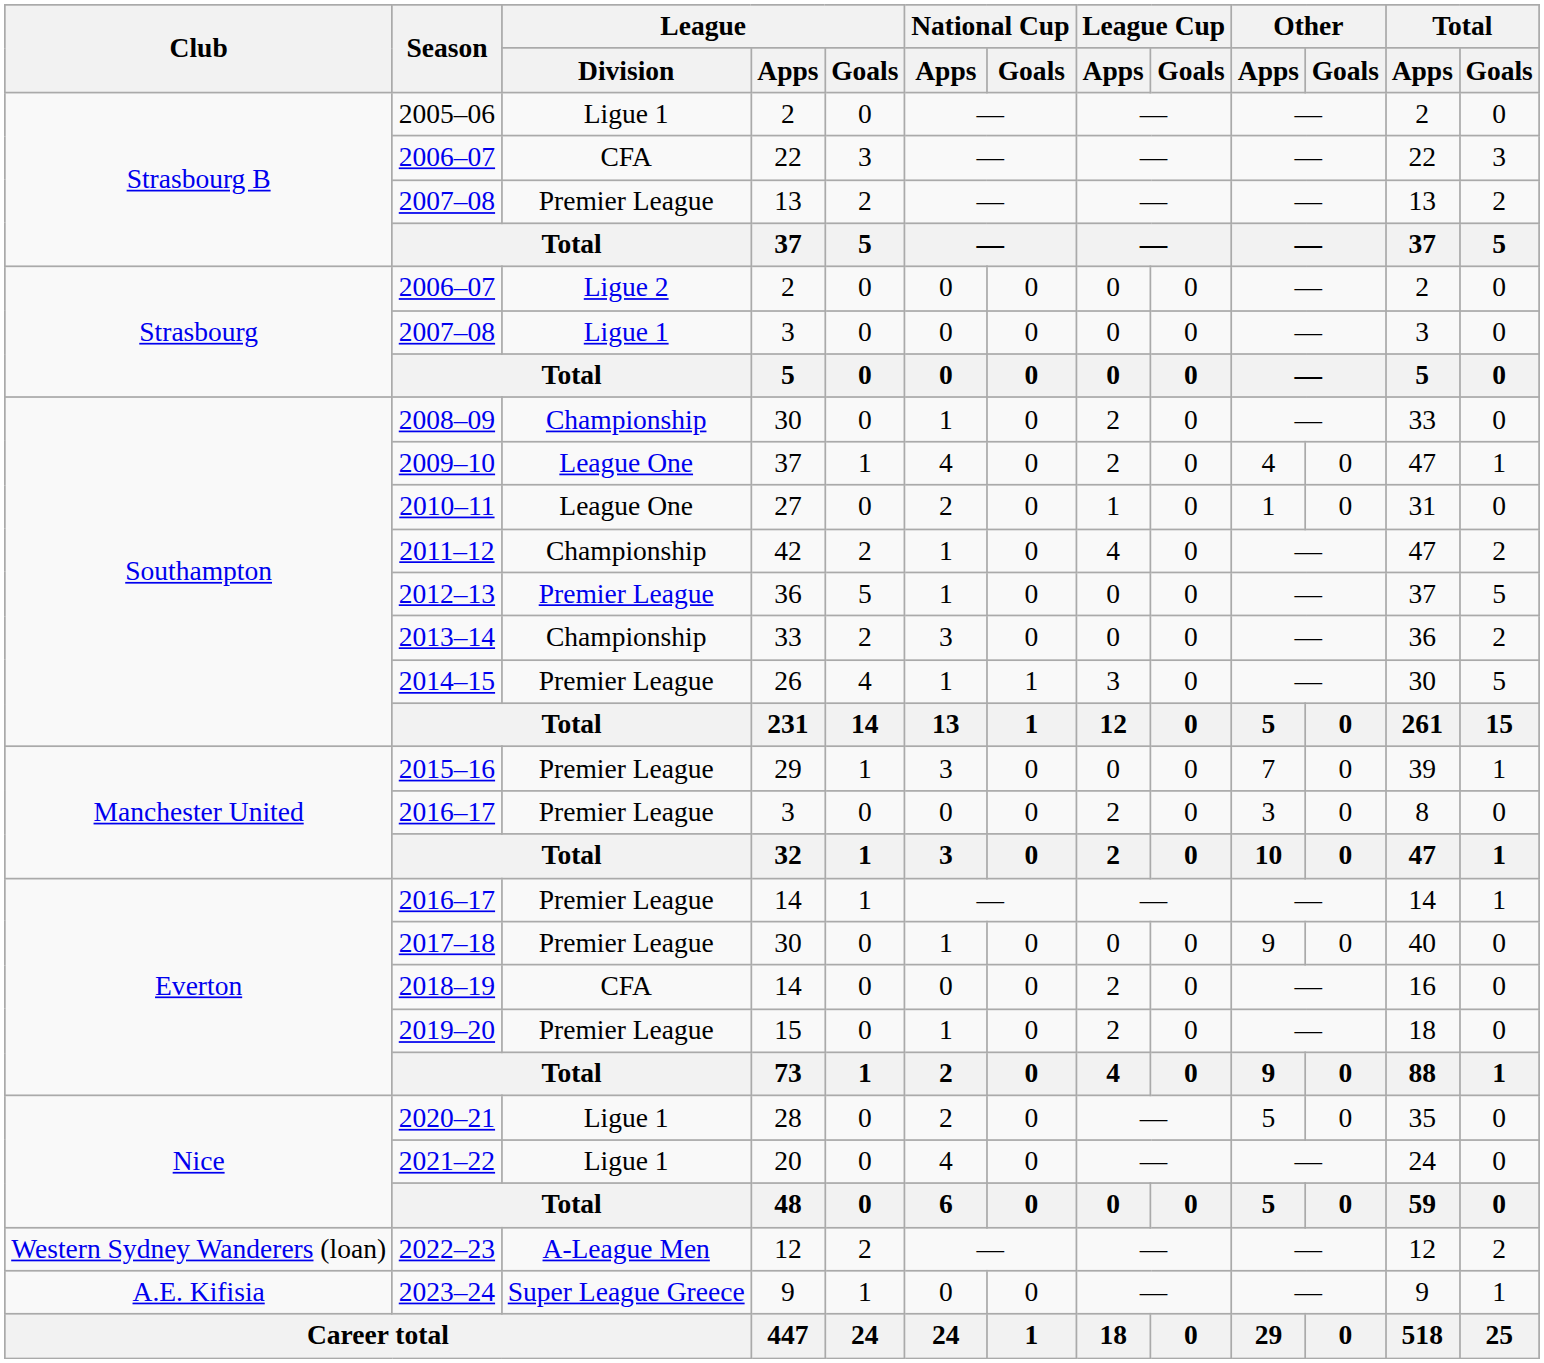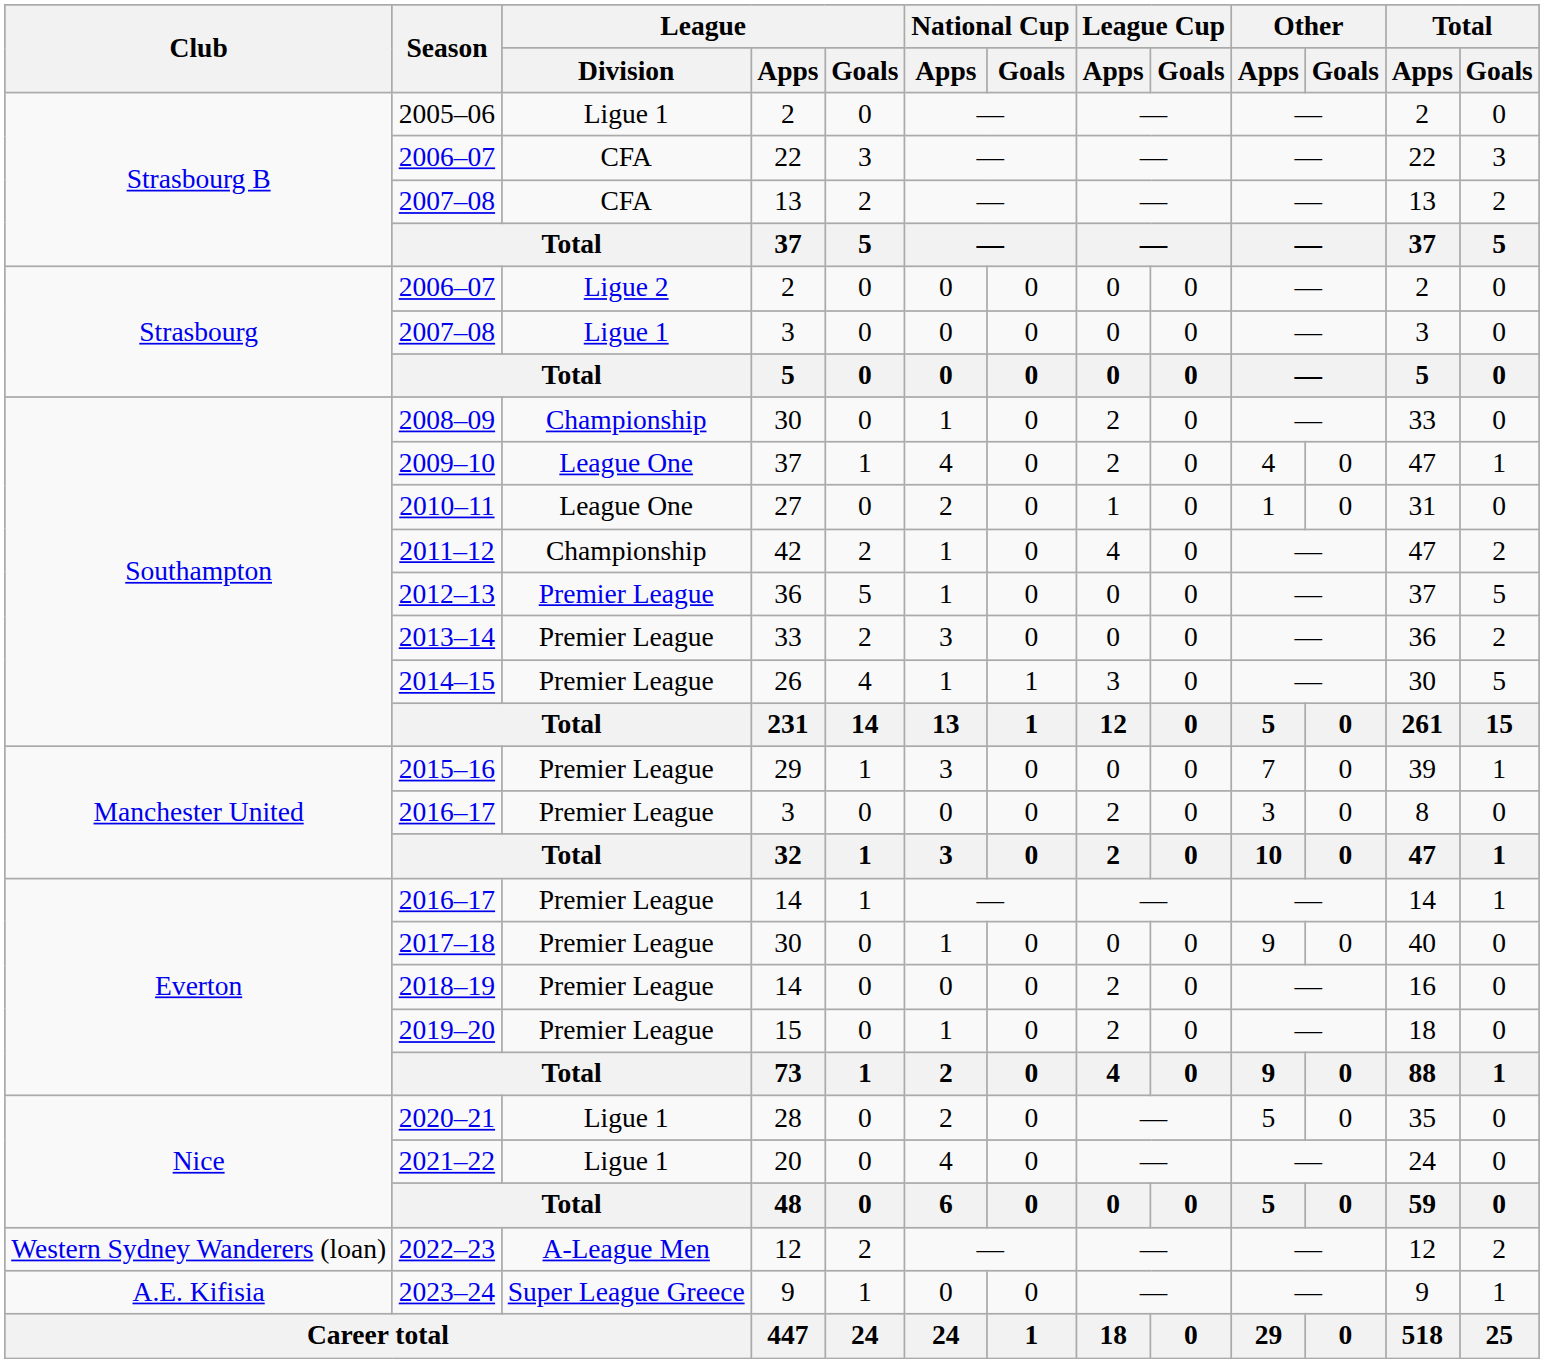2007–08 / 13 | League / Division: Premier League -> CFA
2013–14 | League / Division: Championship -> Premier League
2018–19 | League / Division: CFA -> Premier League
